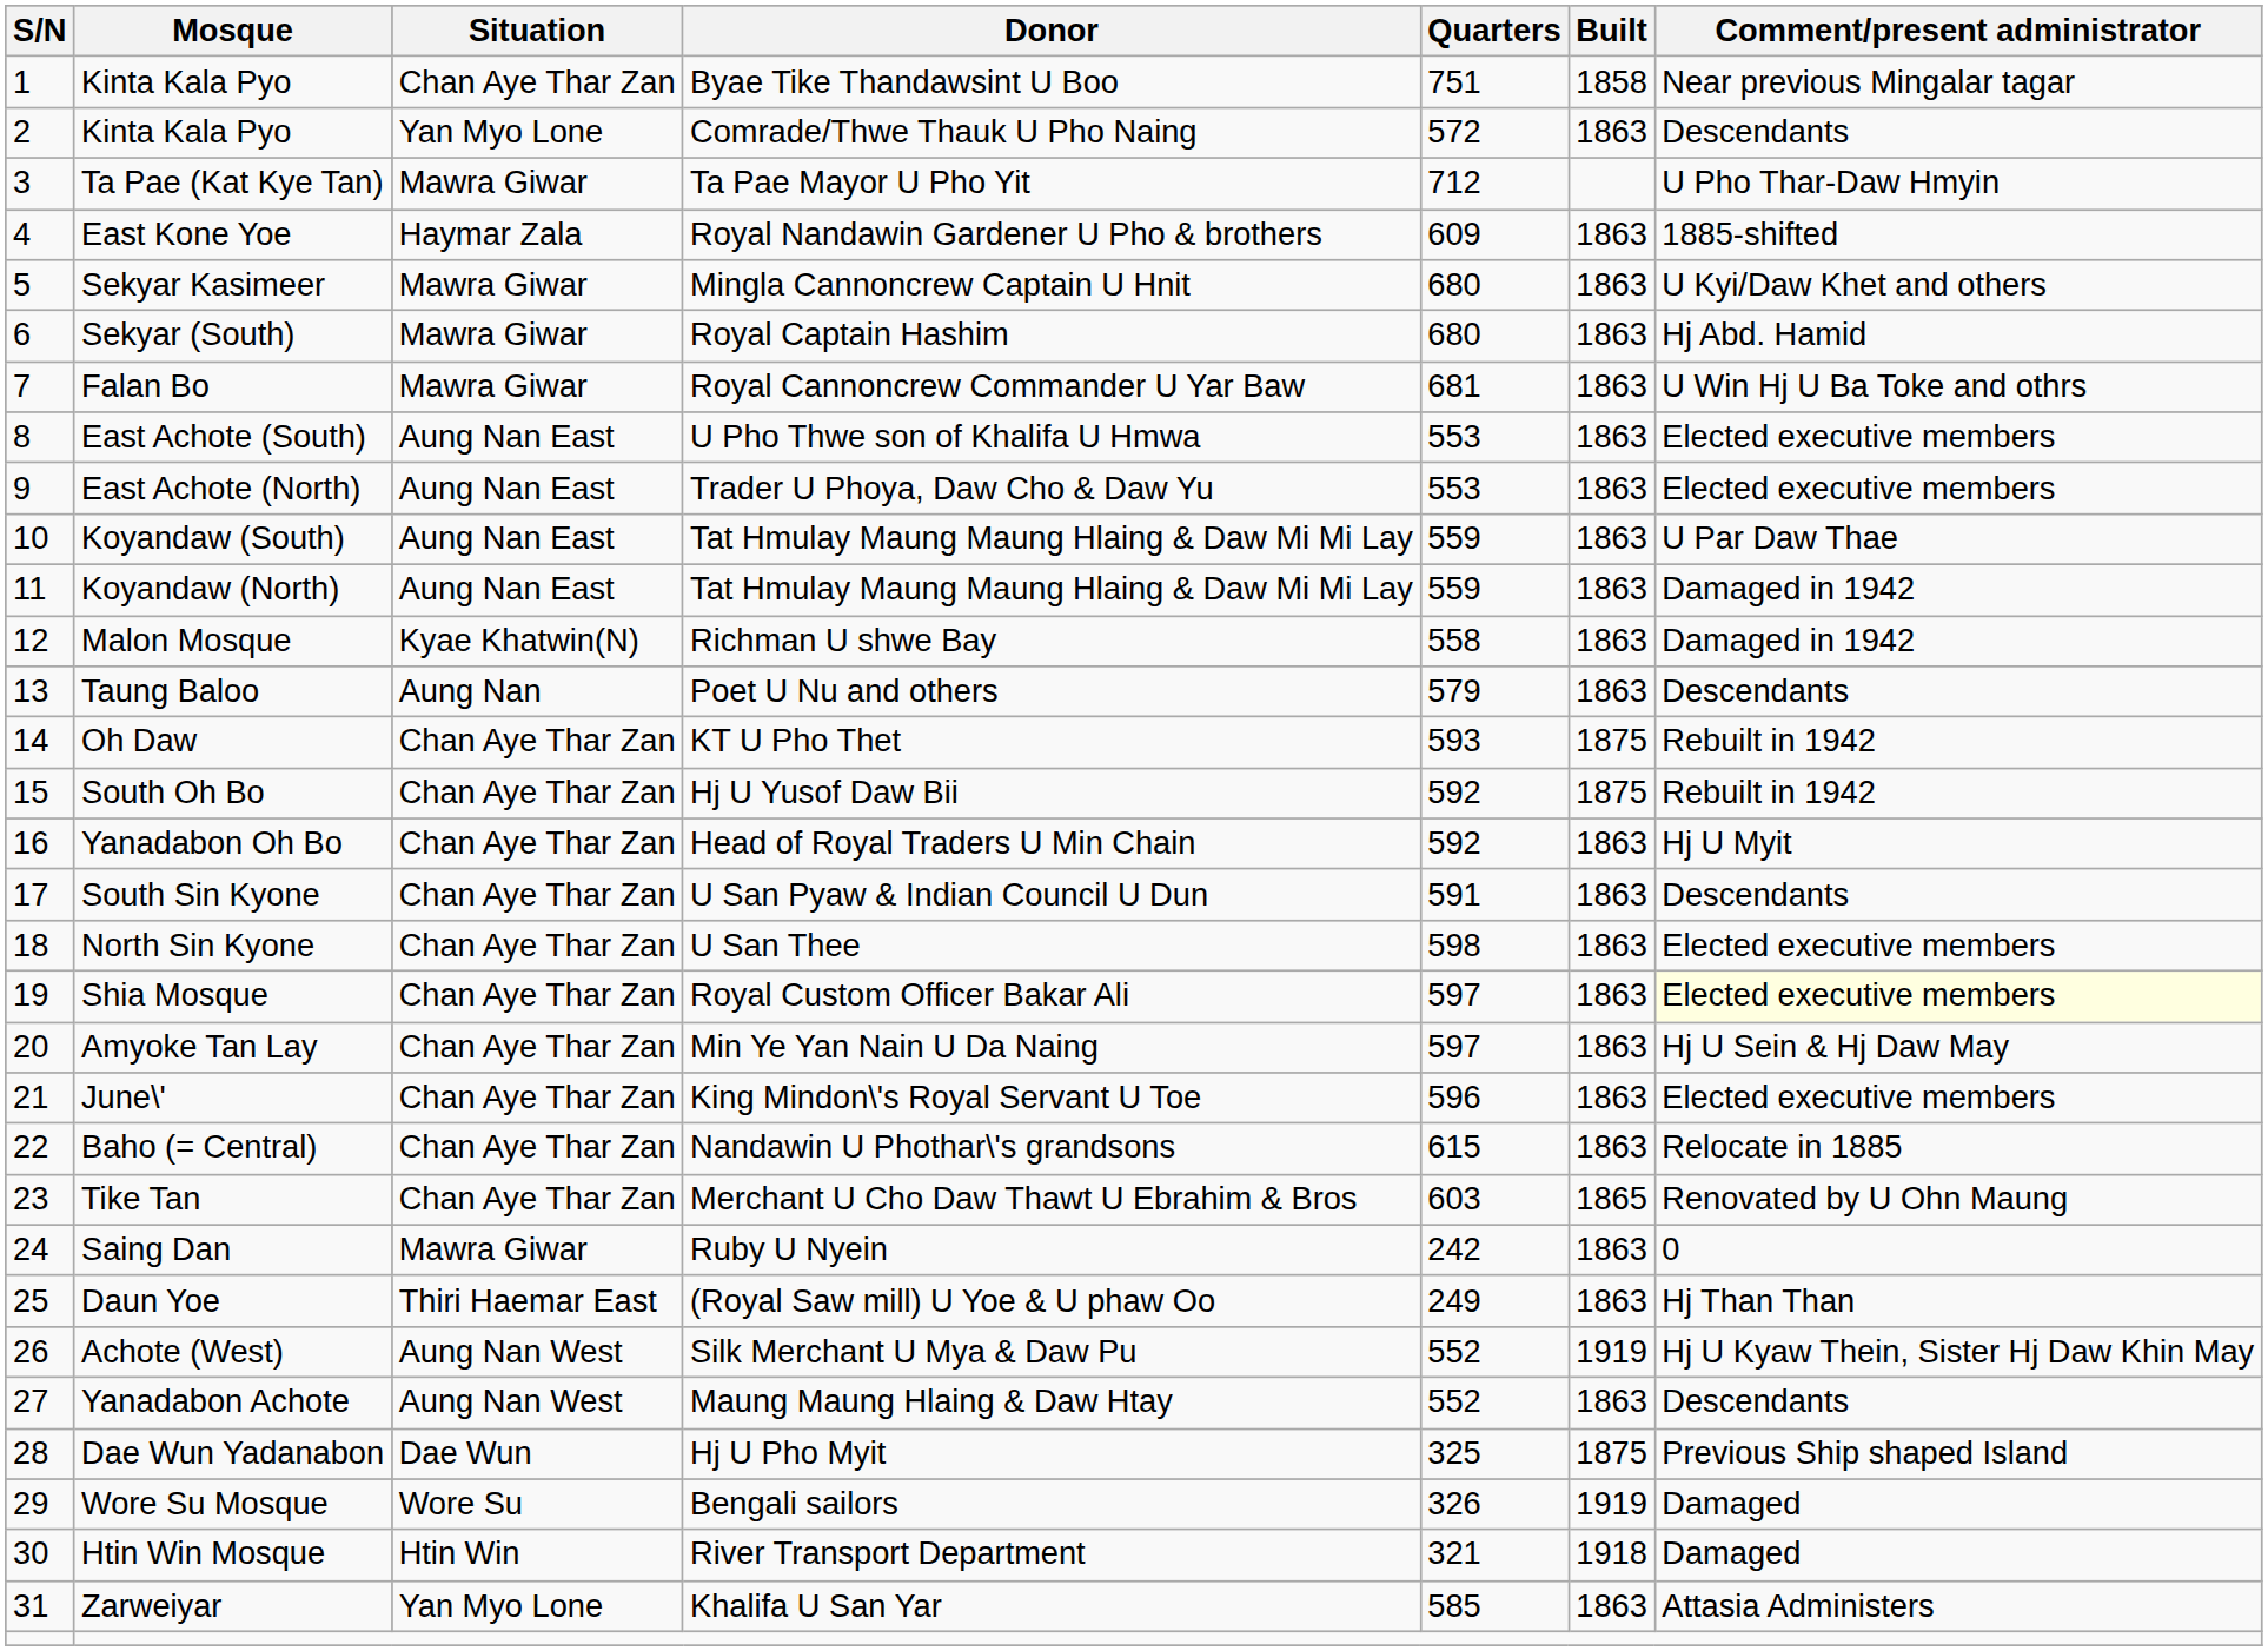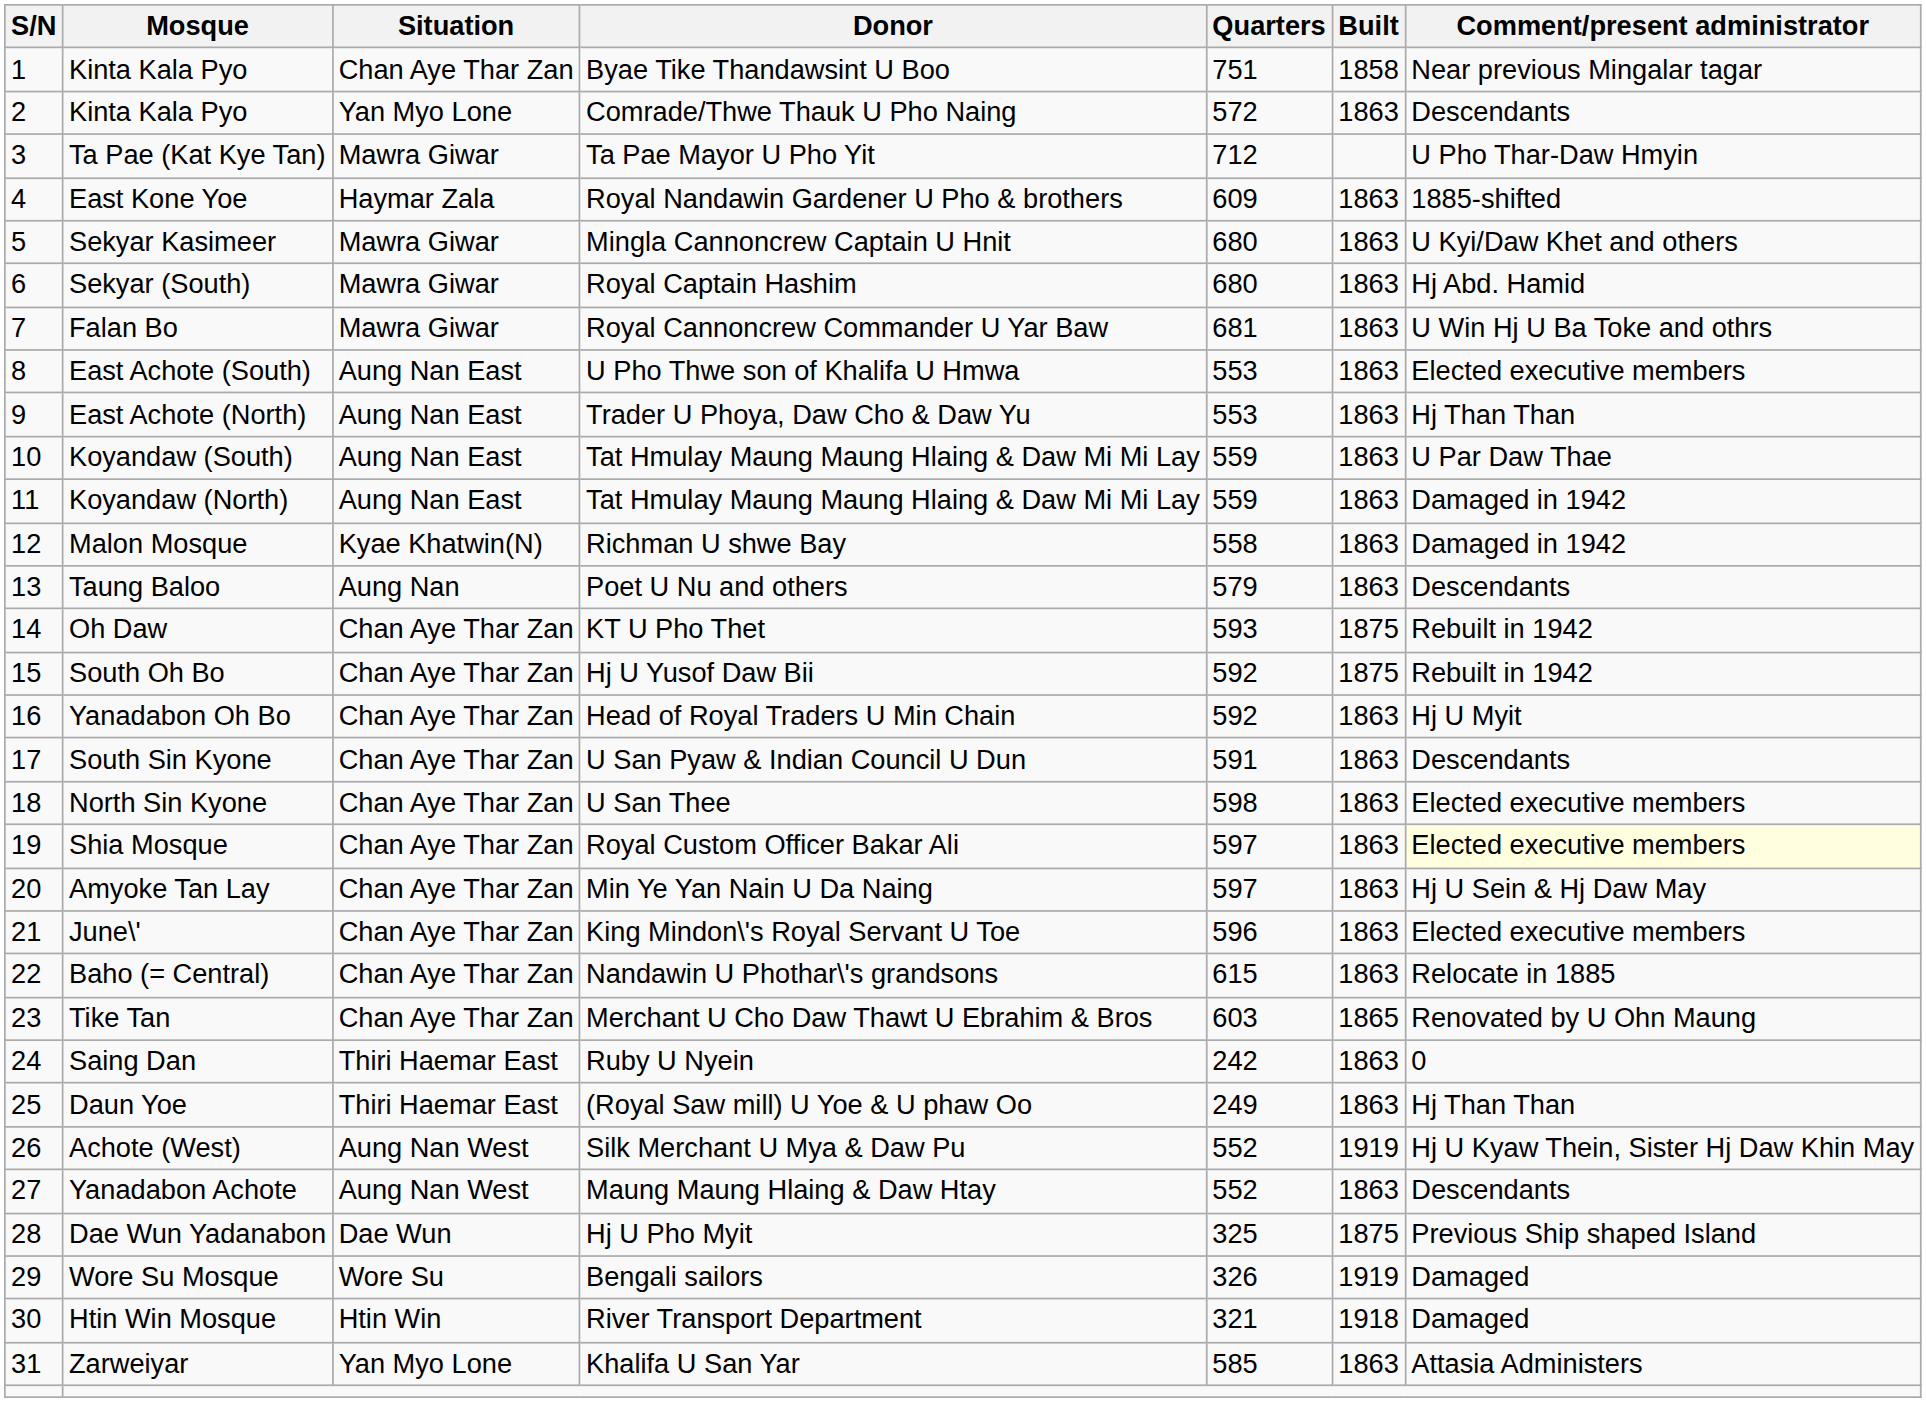East Achote (North) | Comment/present administrator: Elected executive members -> Hj Than Than
Saing Dan | Situation: Mawra Giwar -> Thiri Haemar East
